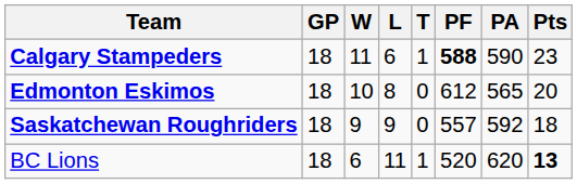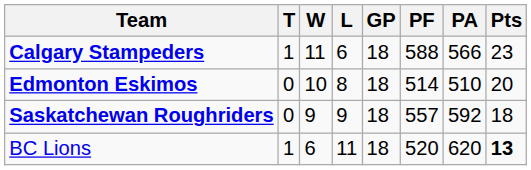columns swapped: GP <-> T
Calgary Stampeders | PF: bold -> normal
Calgary Stampeders | PA: 590 -> 566
Edmonton Eskimos | PF: 612 -> 514
Edmonton Eskimos | PA: 565 -> 510
